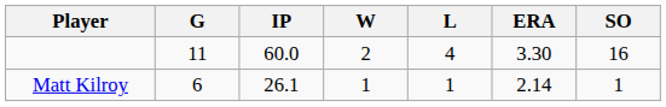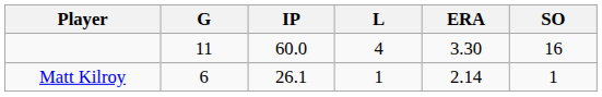- column: W | 2 | 1
